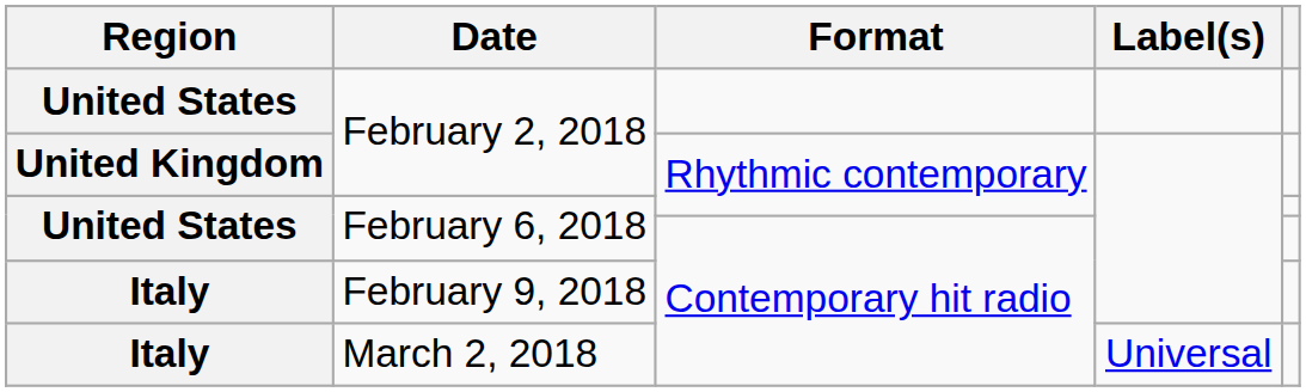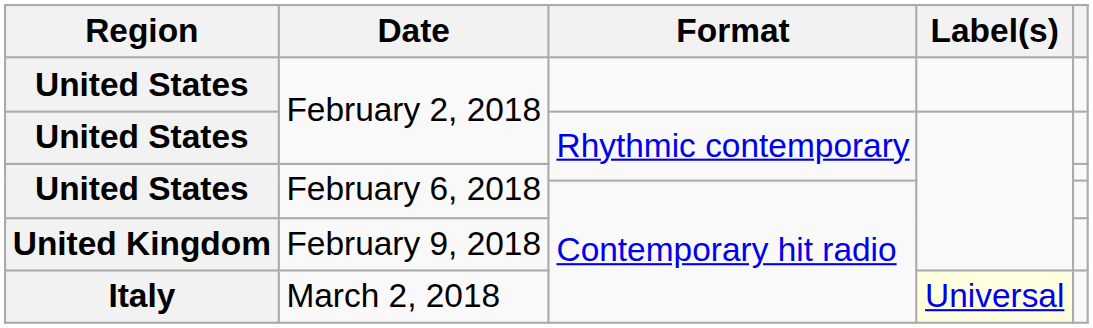February 2, 2018 / Rhythmic contemporary | Region: United Kingdom -> United States
February 9, 2018 | Region: Italy -> United Kingdom
March 2, 2018 | Label(s): no background -> lightyellow background
